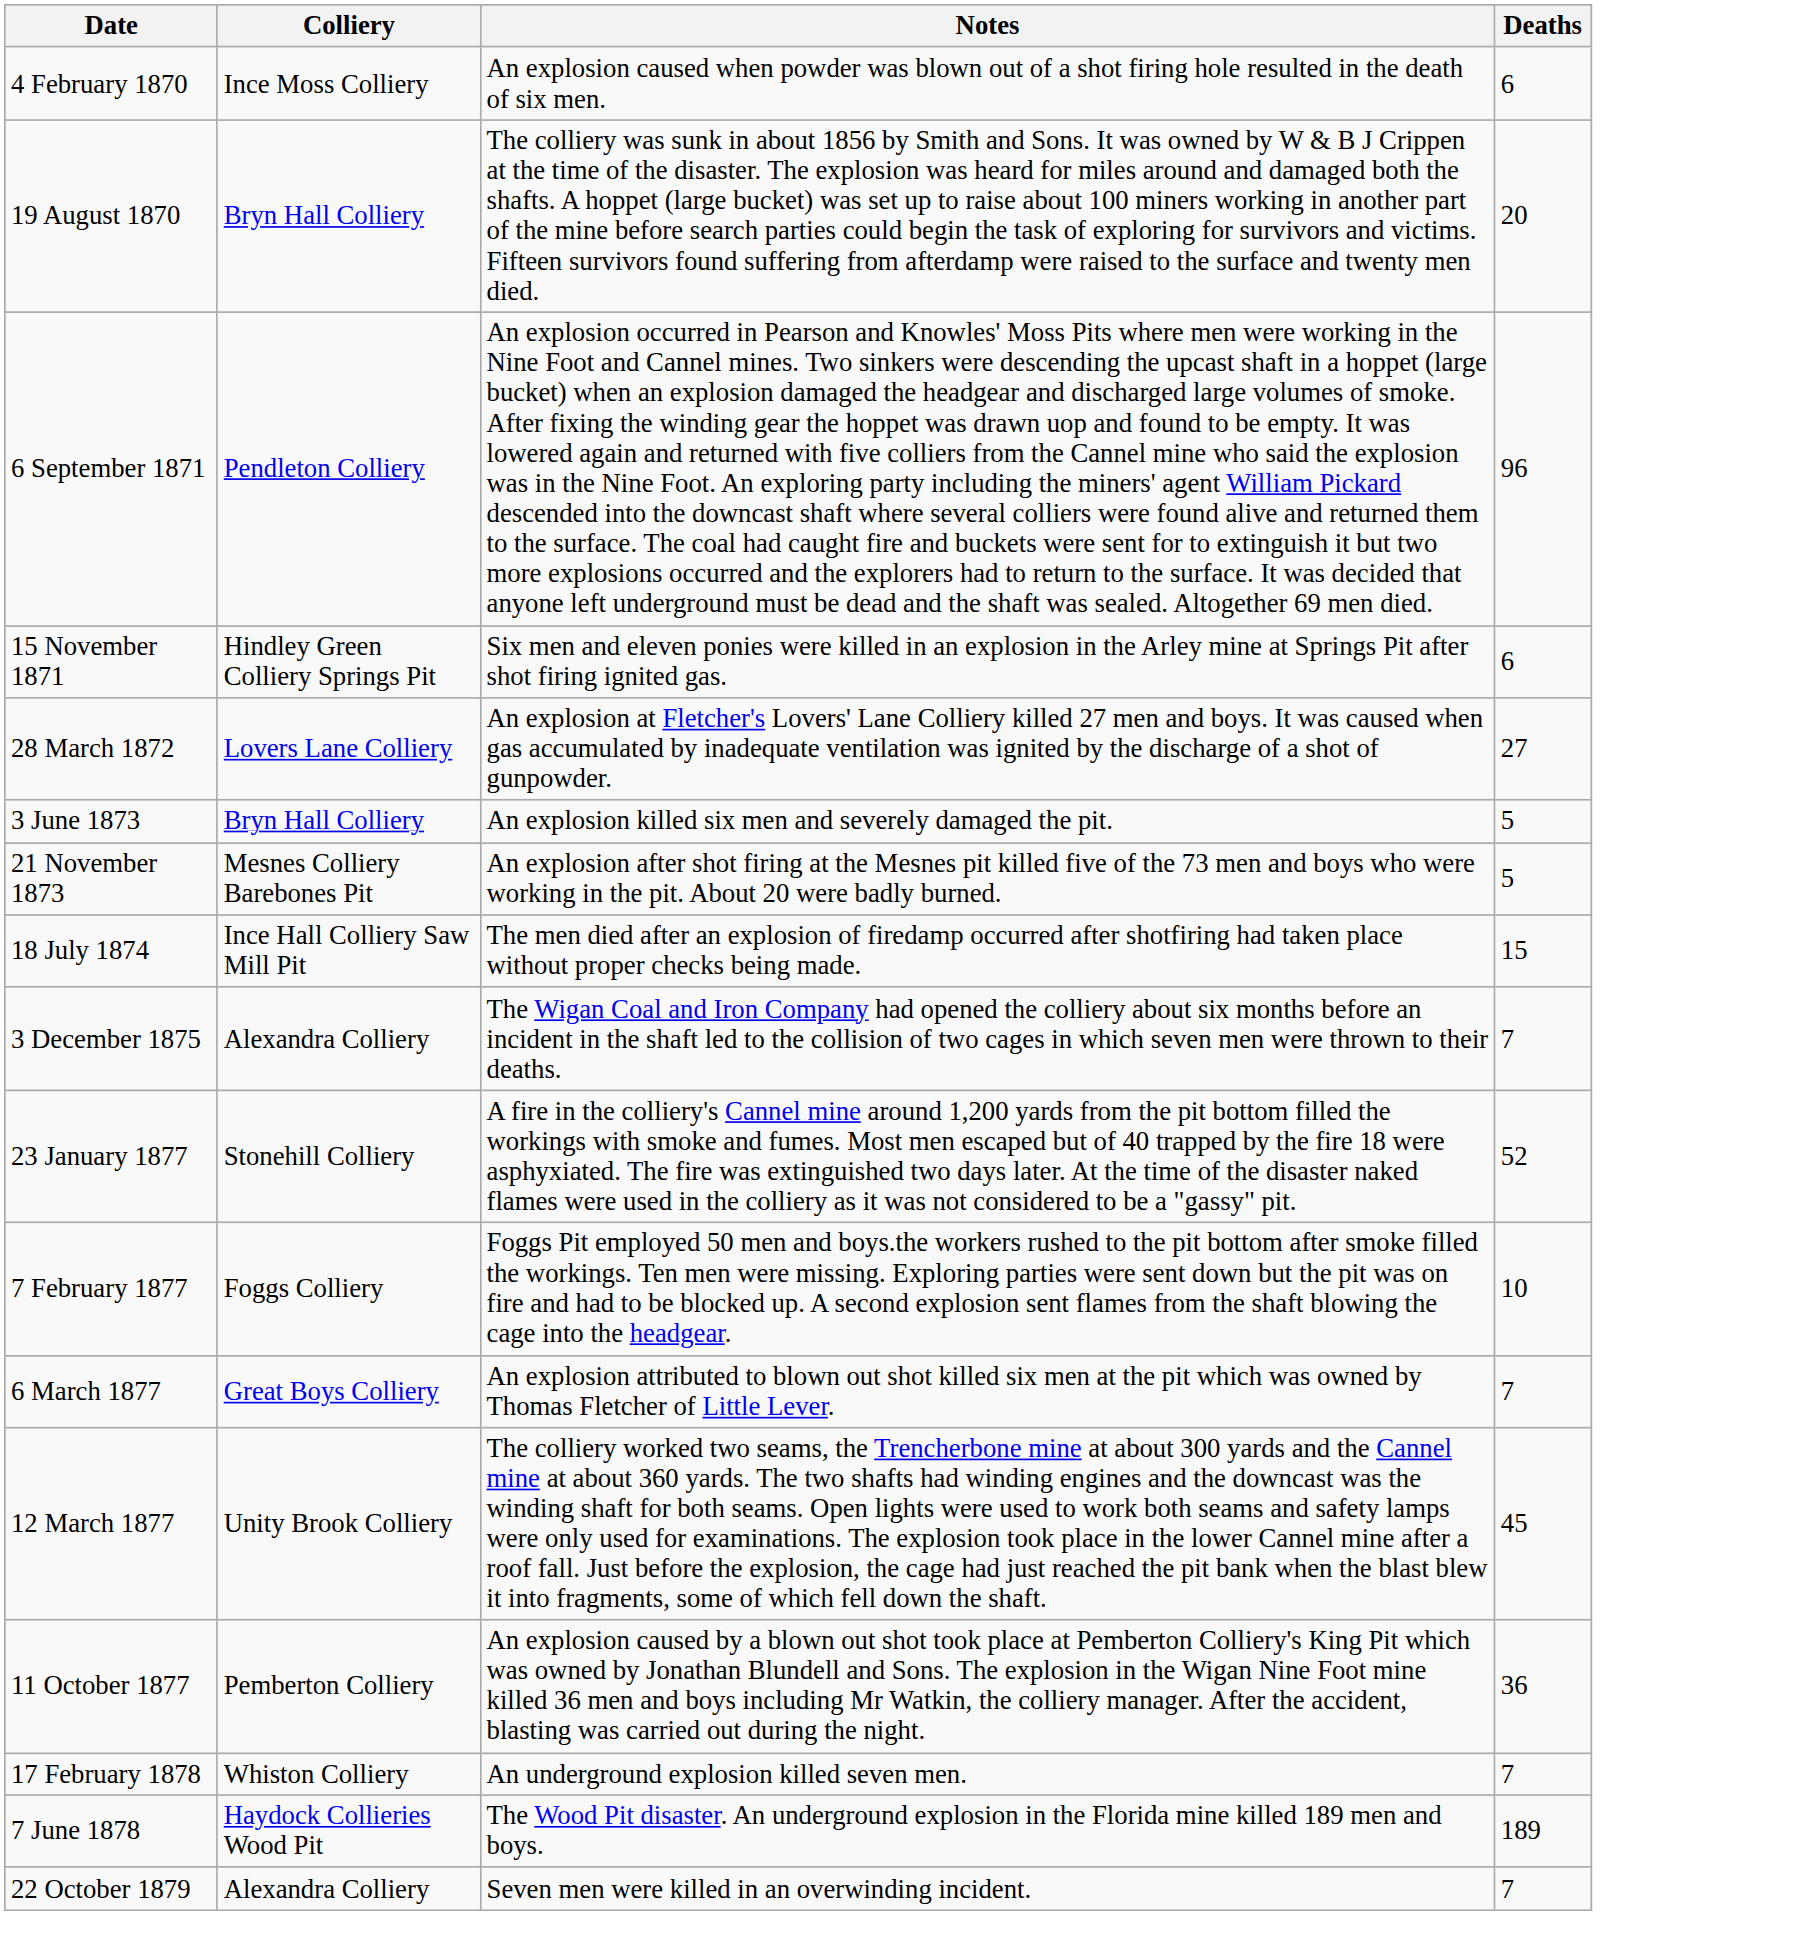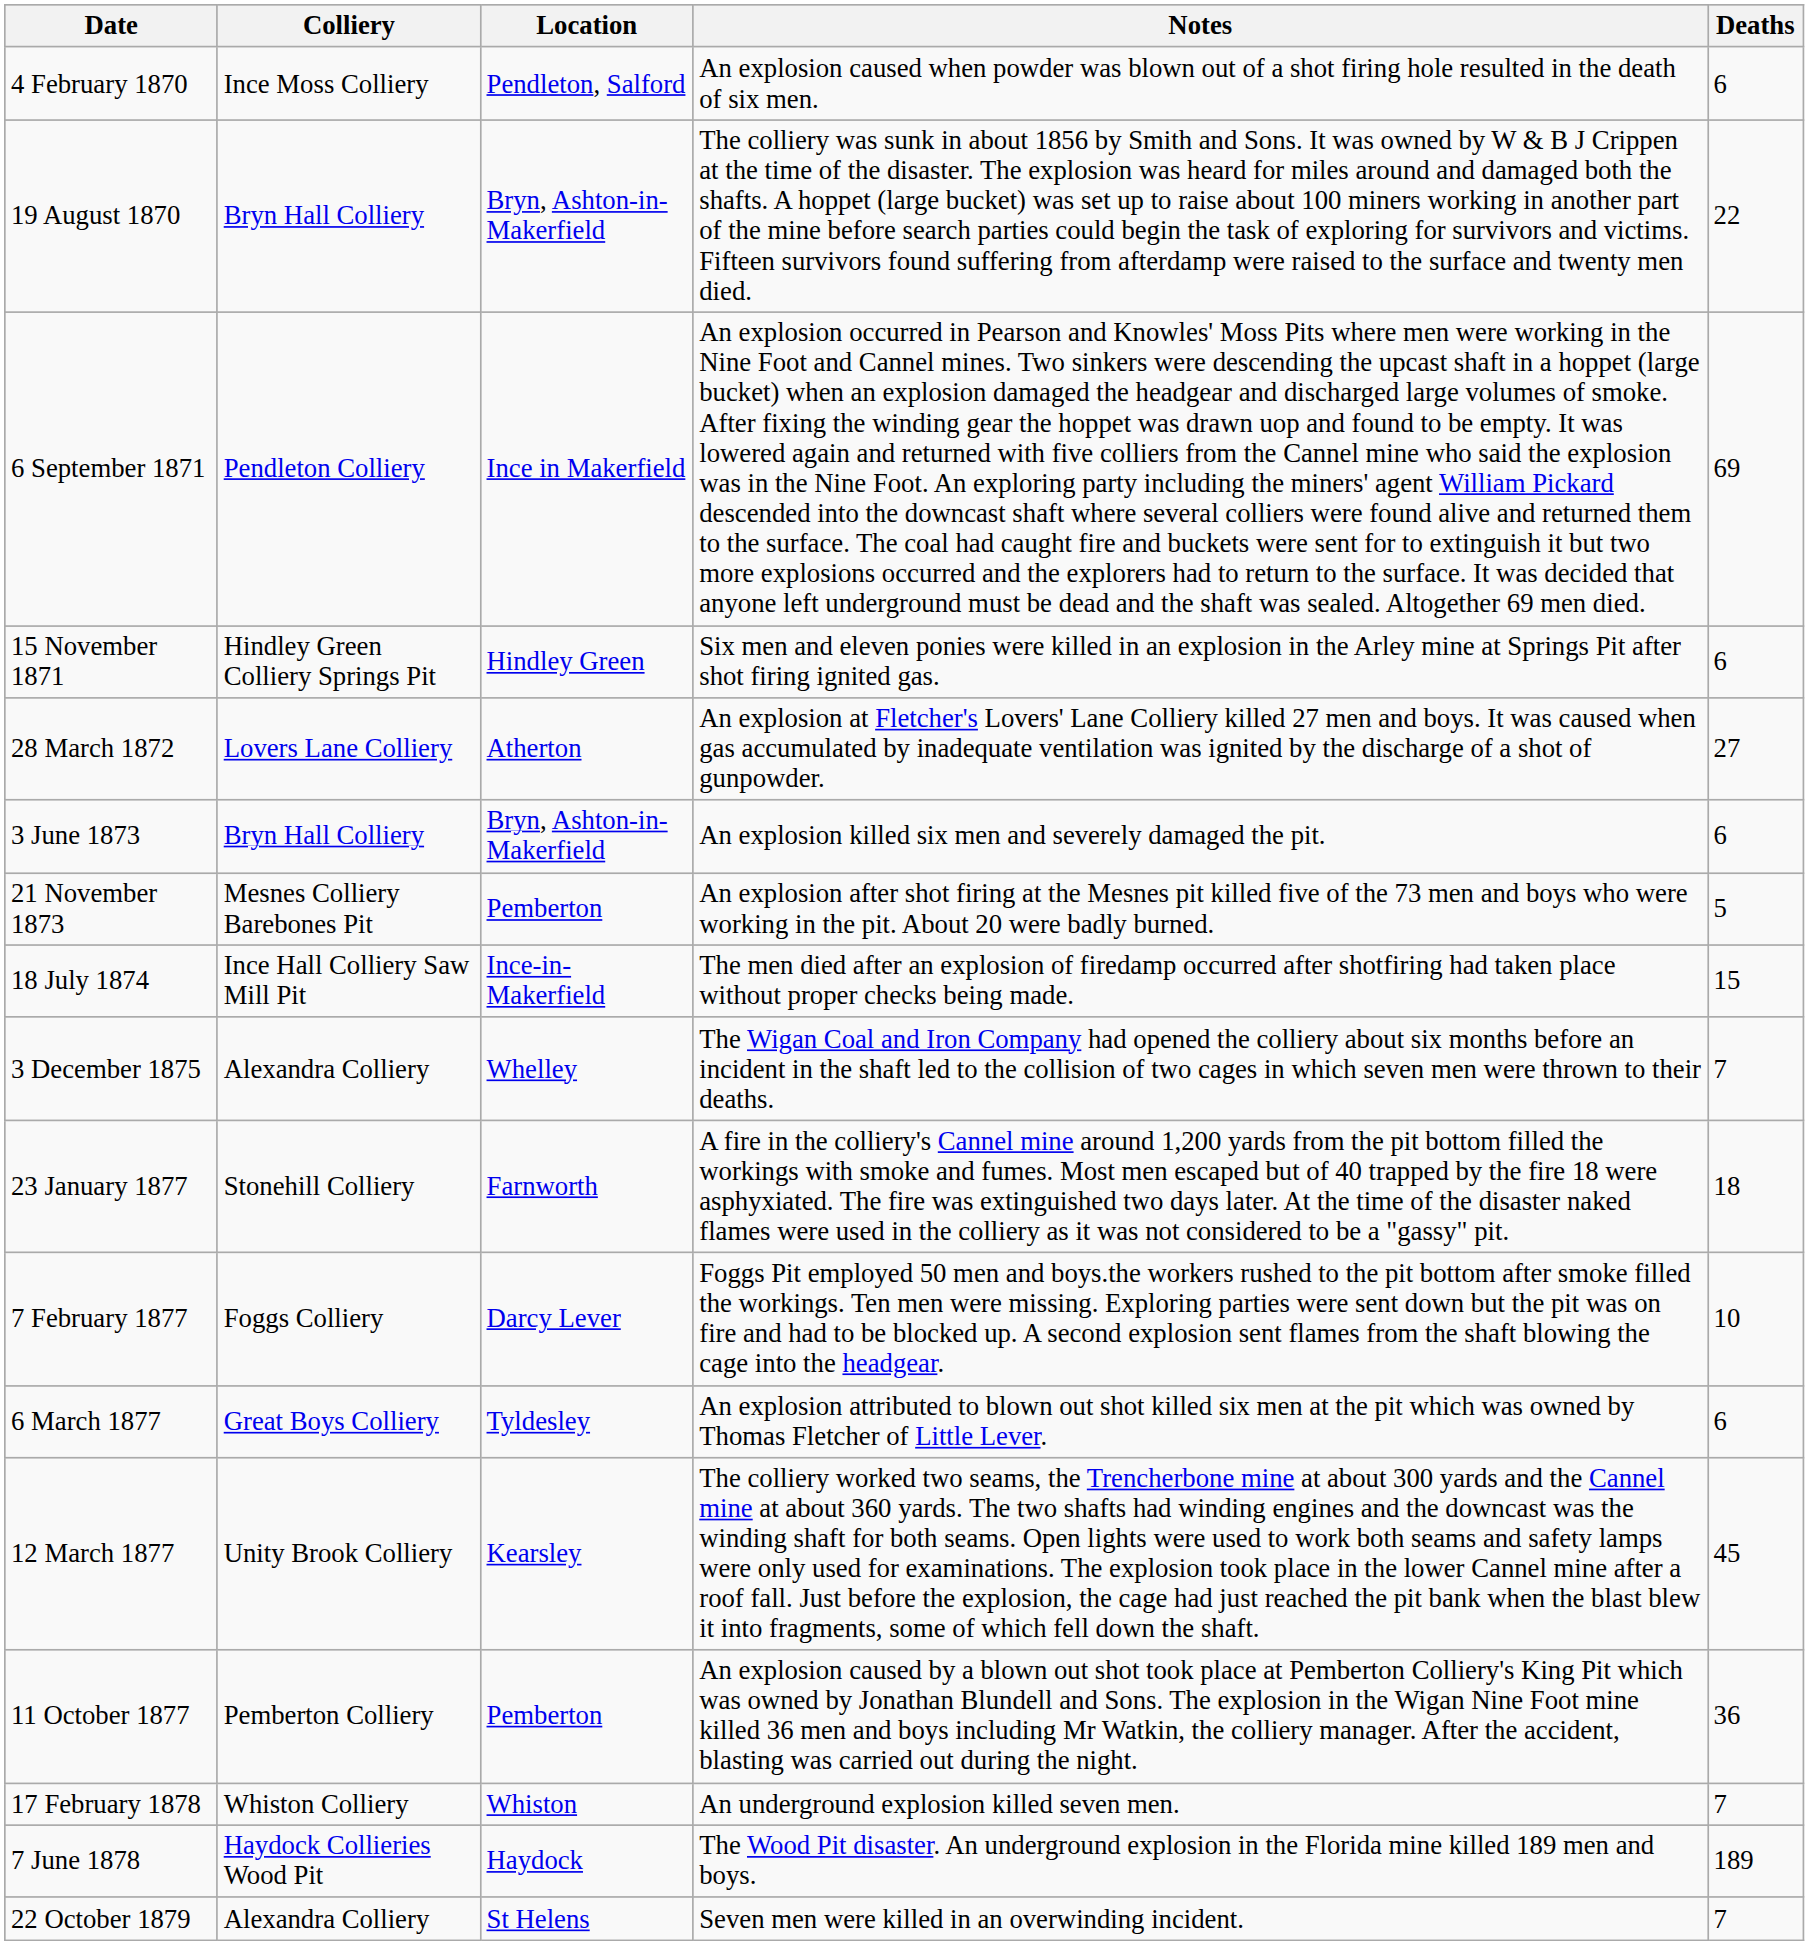+ column: Location | Pendleton, Salford | Bryn, Ashton-in-Makerfield | Ince in Makerfield | Hindley Green | Atherton | Bryn, Ashton-in-Makerfield | Pemberton | Ince-in-Makerfield | Whelley | Farnworth | Darcy Lever | Tyldesley | Kearsley | Pemberton | Whiston | Haydock | St Helens
19 August 1870 | Deaths: 20 -> 22
6 September 1871 | Deaths: 96 -> 69
3 June 1873 | Deaths: 5 -> 6
23 January 1877 | Deaths: 52 -> 18
6 March 1877 | Deaths: 7 -> 6
